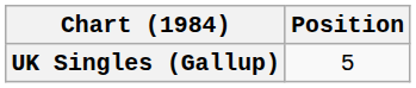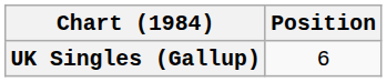UK Singles (Gallup) | Position: 5 -> 6
